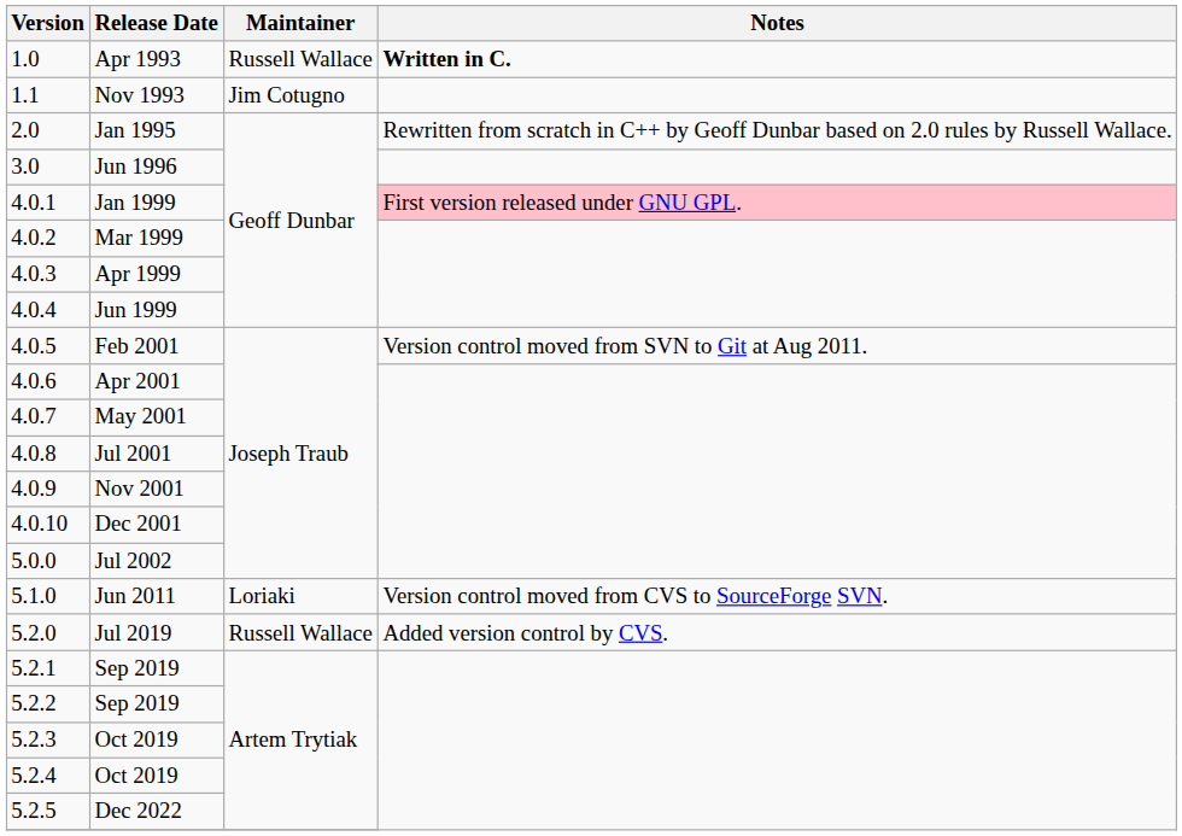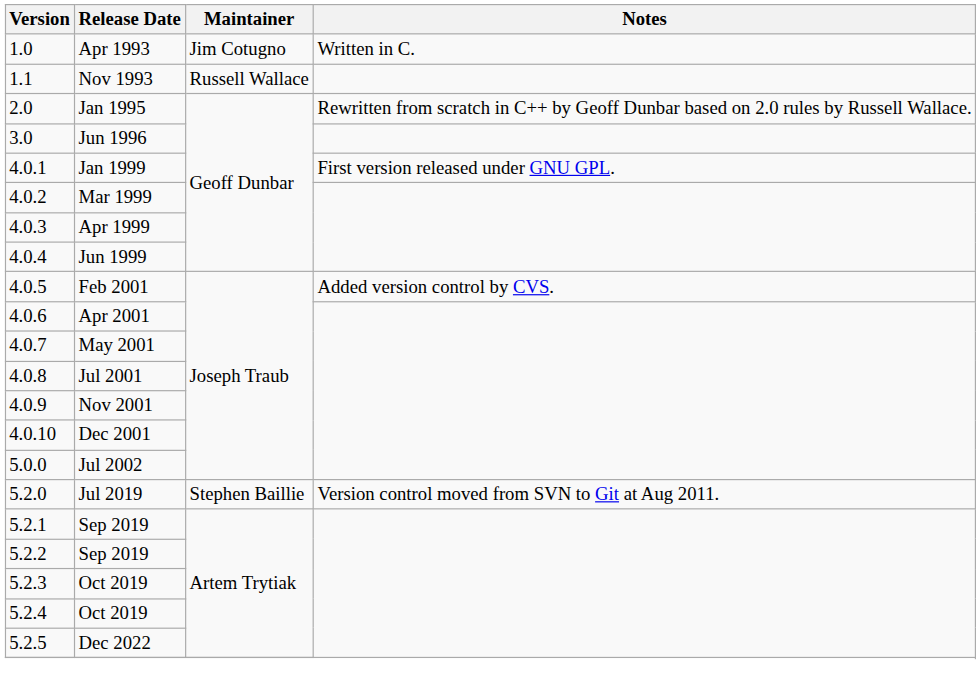Apr 1993 | Maintainer: Russell Wallace -> Jim Cotugno
Apr 1993 | Notes: bold -> normal
Nov 1993 | Maintainer: Jim Cotugno -> Russell Wallace
Jan 1999 | Notes: pink background -> no background
Feb 2001 | Notes: Version control moved from SVN to Git at Aug 2011. -> Added version control by CVS.
- row: 5.1.0 | Jun 2011 | Loriaki | Version control moved from CVS to SourceForge SVN.
Jul 2019 | Maintainer: Russell Wallace -> Stephen Baillie
Jul 2019 | Notes: Added version control by CVS. -> Version control moved from SVN to Git at Aug 2011.
